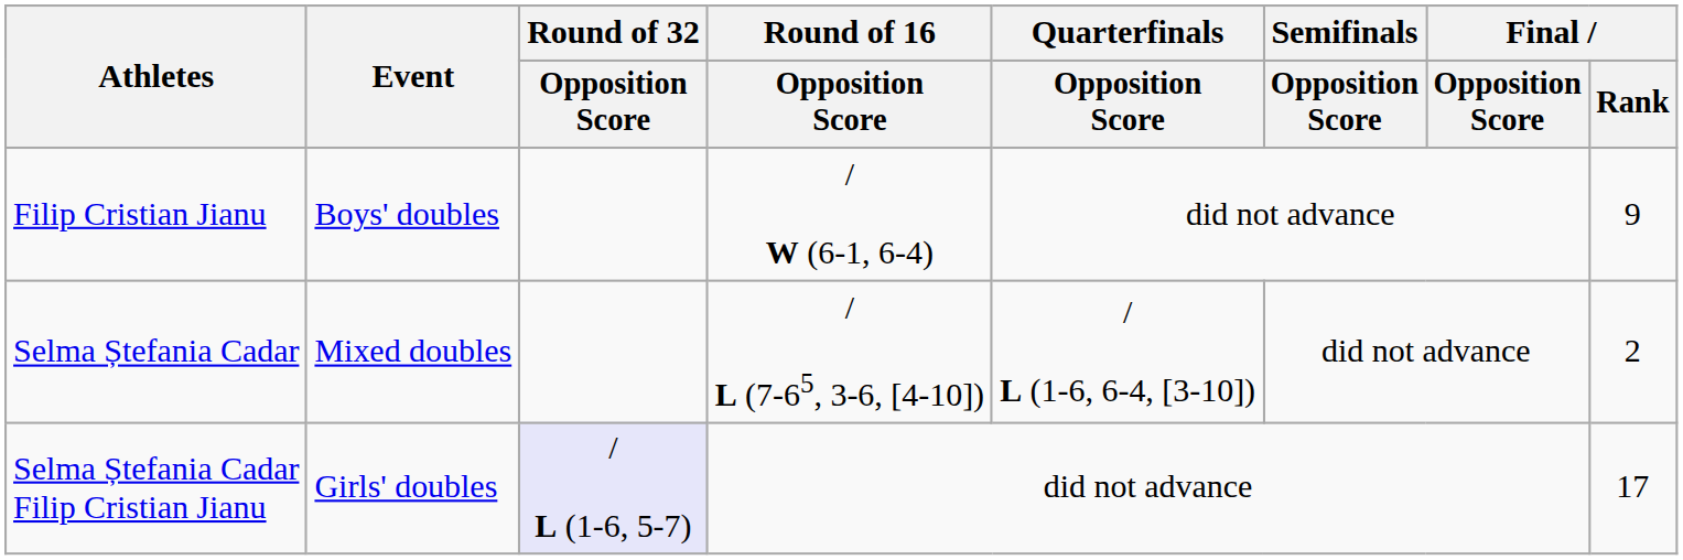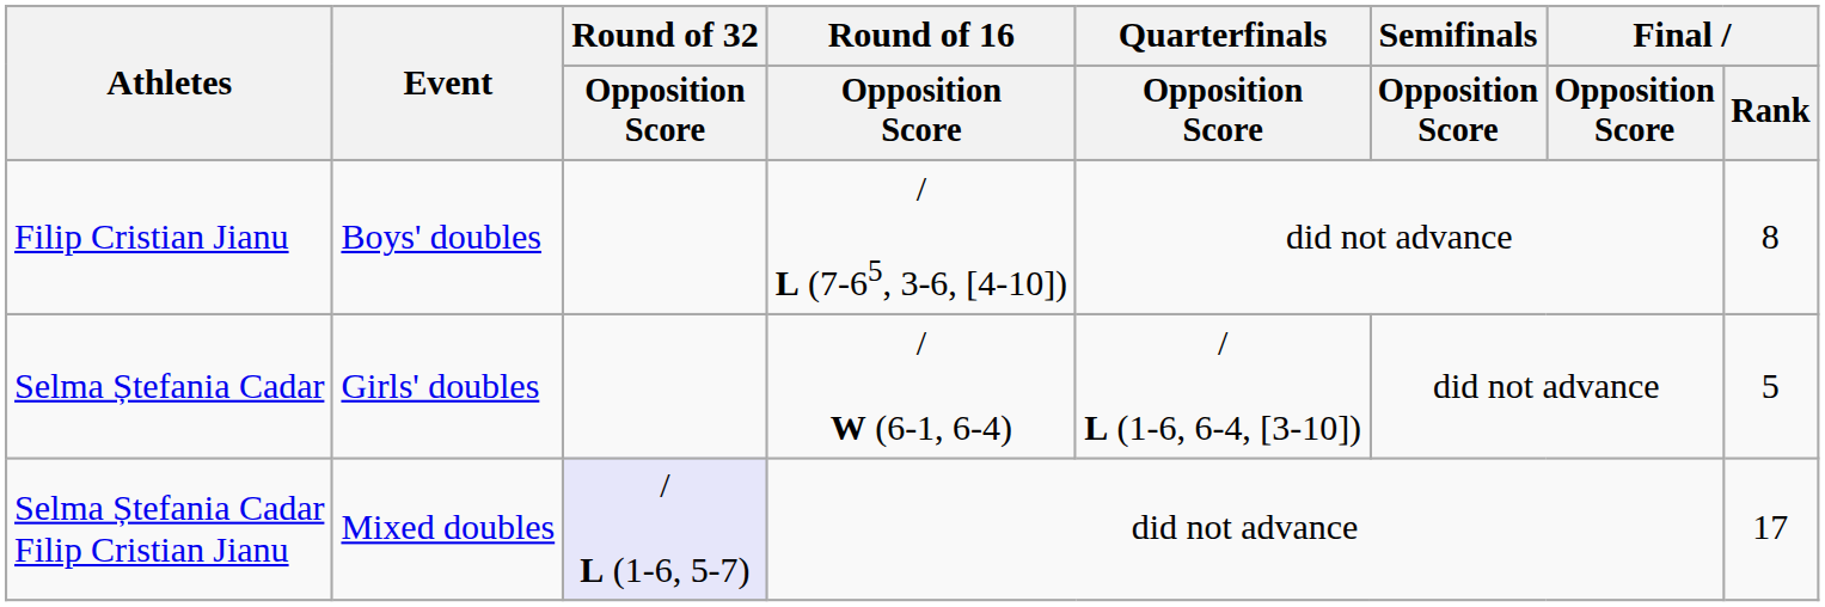Filip Cristian Jianu | Round of 16 / Opposition Score: / W (6-1, 6-4) -> / L (7-65, 3-6, [4-10])
Filip Cristian Jianu | Final / Rank: 9 -> 8
Selma Ștefania Cadar | Event: Mixed doubles -> Girls' doubles
Selma Ștefania Cadar | Round of 16 / Opposition Score: / L (7-65, 3-6, [4-10]) -> / W (6-1, 6-4)
Selma Ștefania Cadar | Final / Rank: 2 -> 5
Selma Ștefania Cadar Filip Cristian Jianu | Event: Girls' doubles -> Mixed doubles
